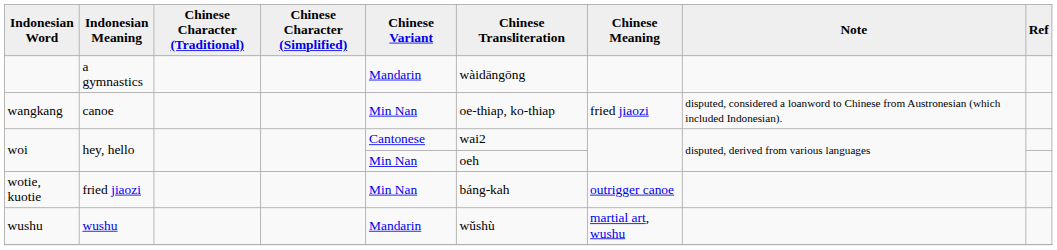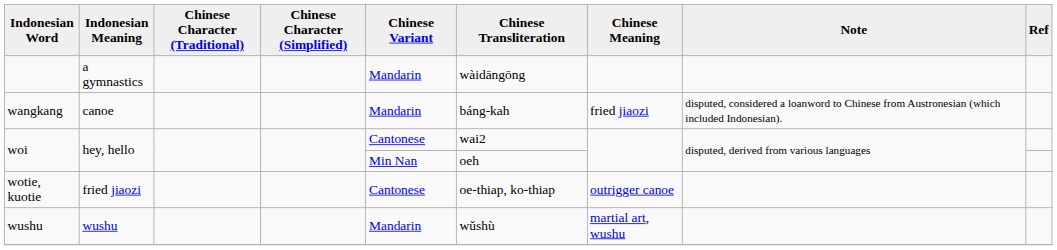wangkang | Chinese Variant: Min Nan -> Mandarin
wangkang | Chinese Transliteration: oe-thiap, ko-thiap -> báng-kah
wotie, kuotie | Chinese Variant: Min Nan -> Cantonese
wotie, kuotie | Chinese Transliteration: báng-kah -> oe-thiap, ko-thiap
